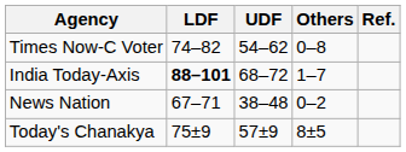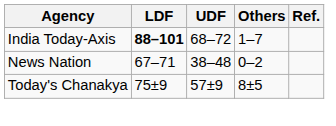- row: Times Now-C Voter | 74–82 | 54–62 | 0–8
